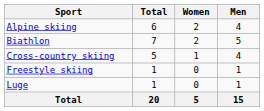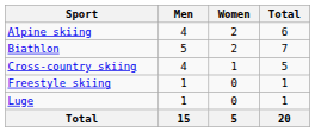columns swapped: Men <-> Total
